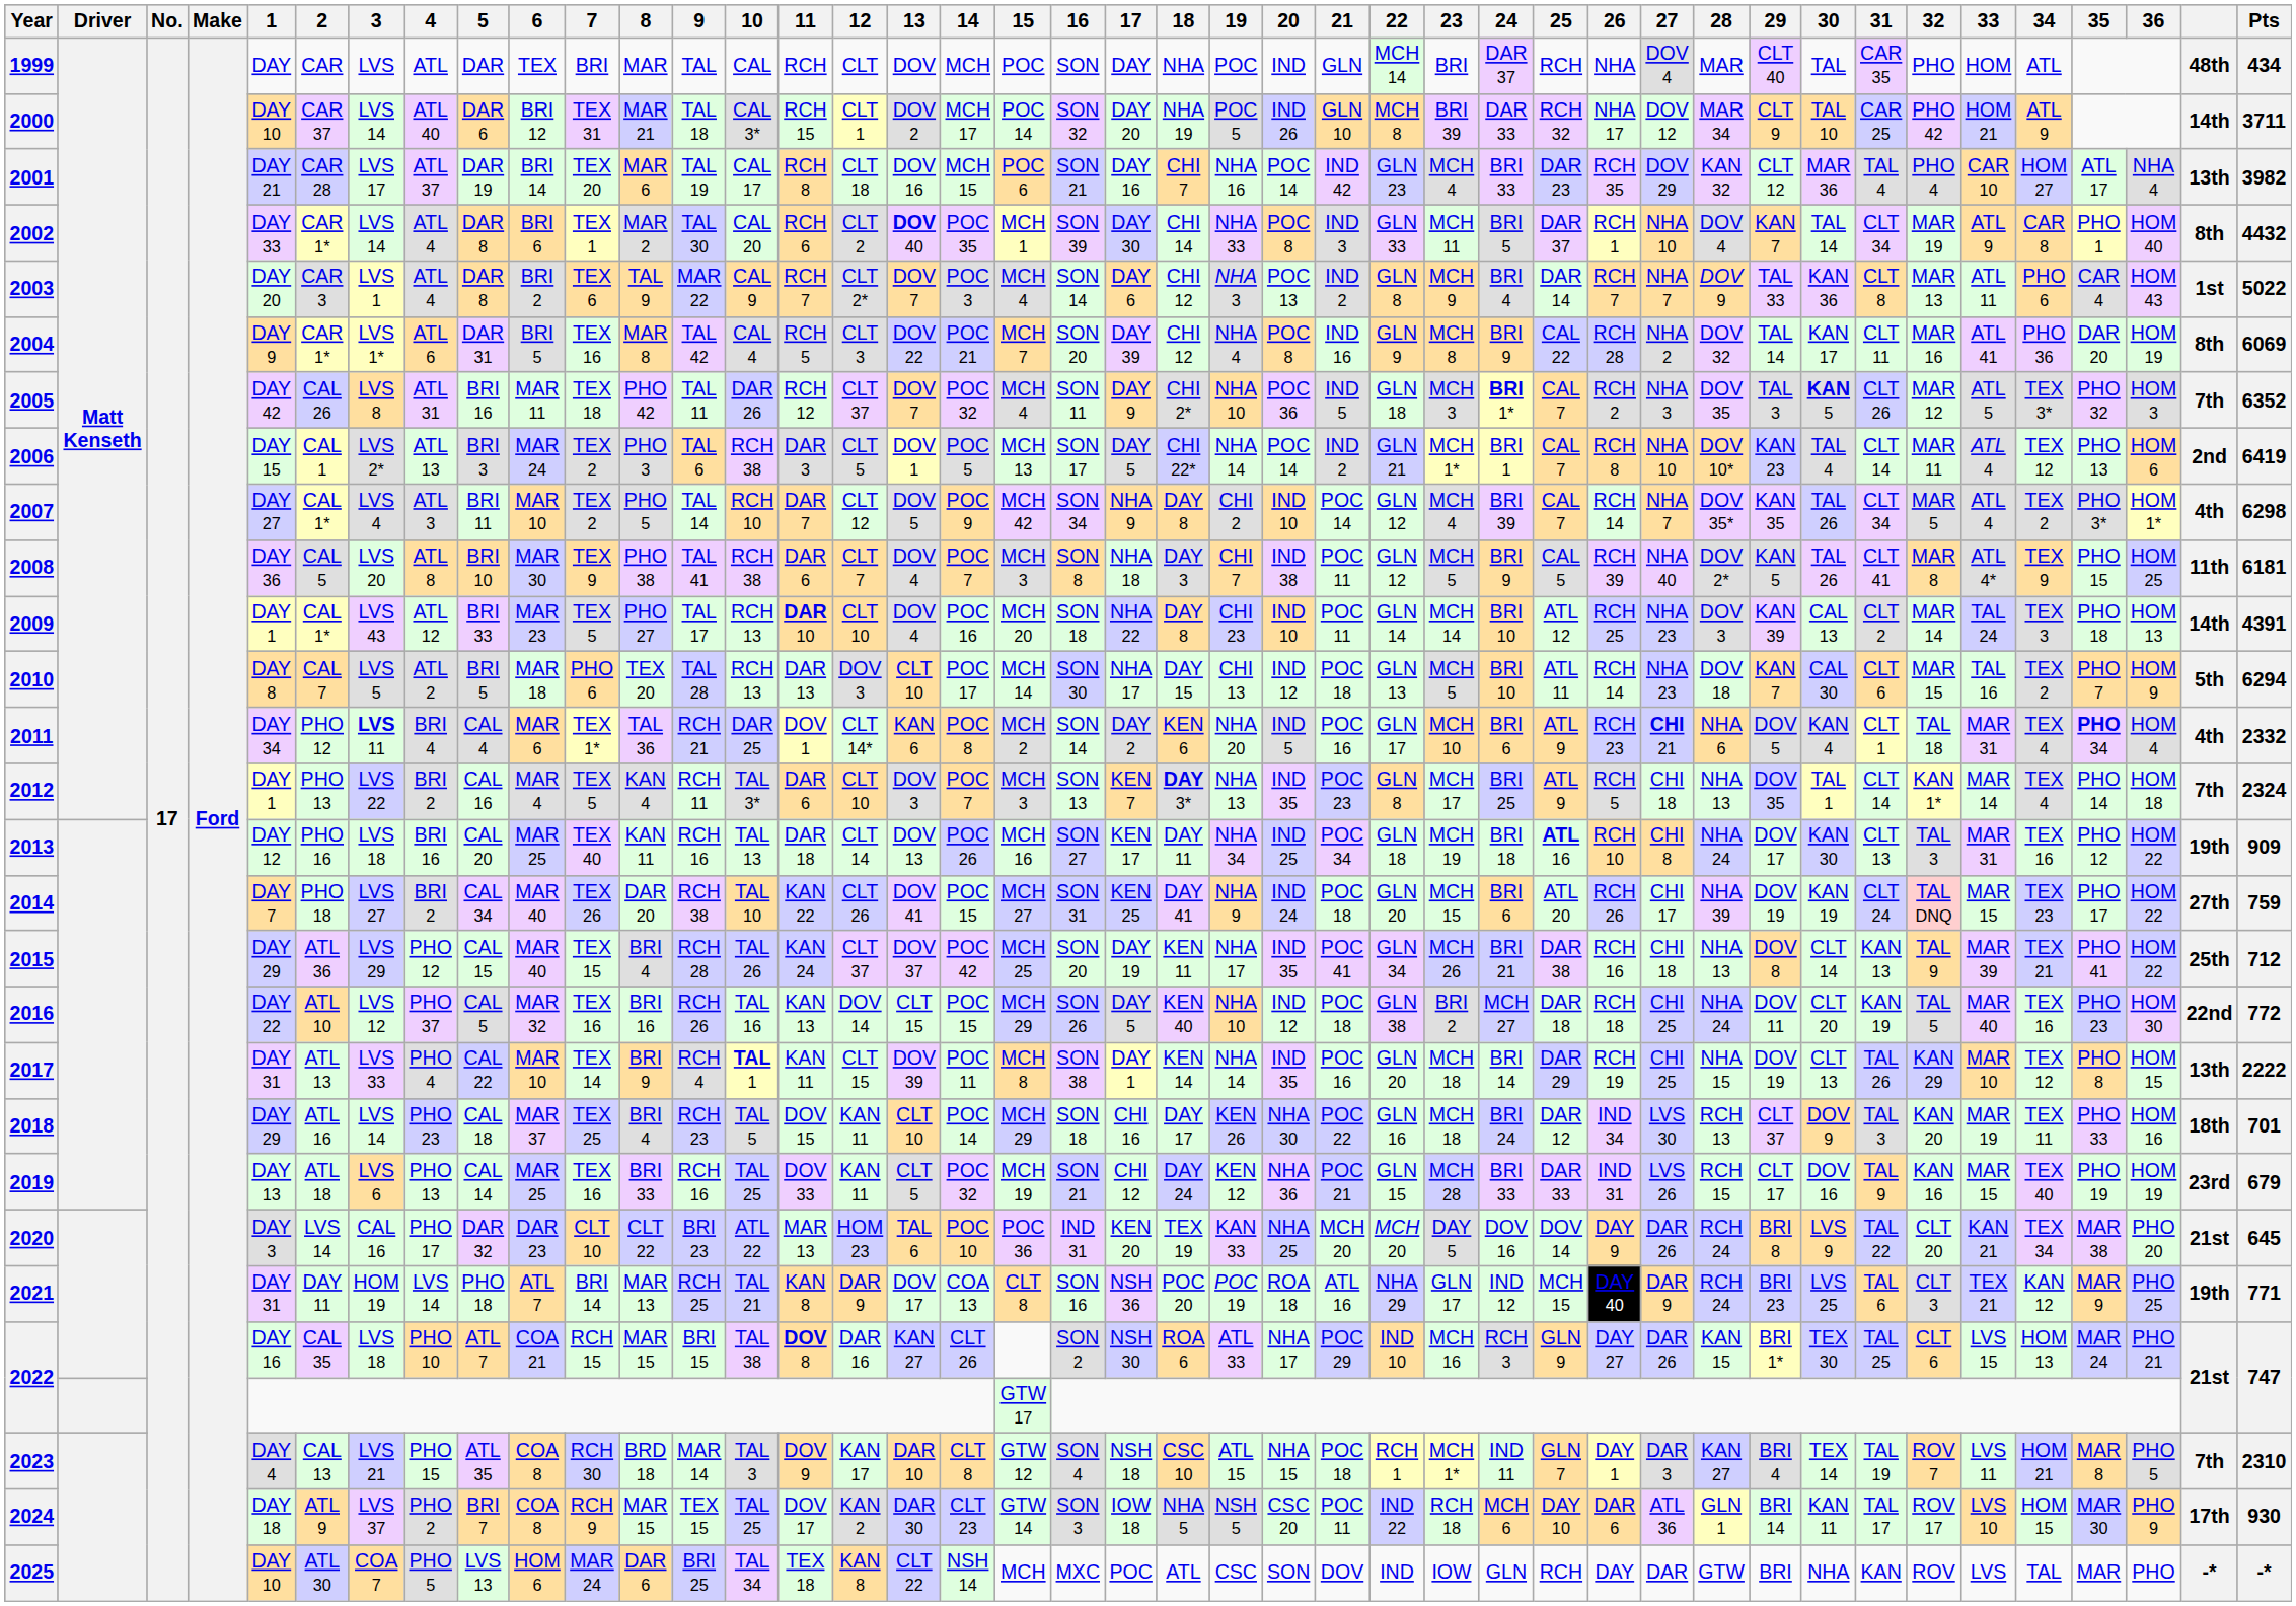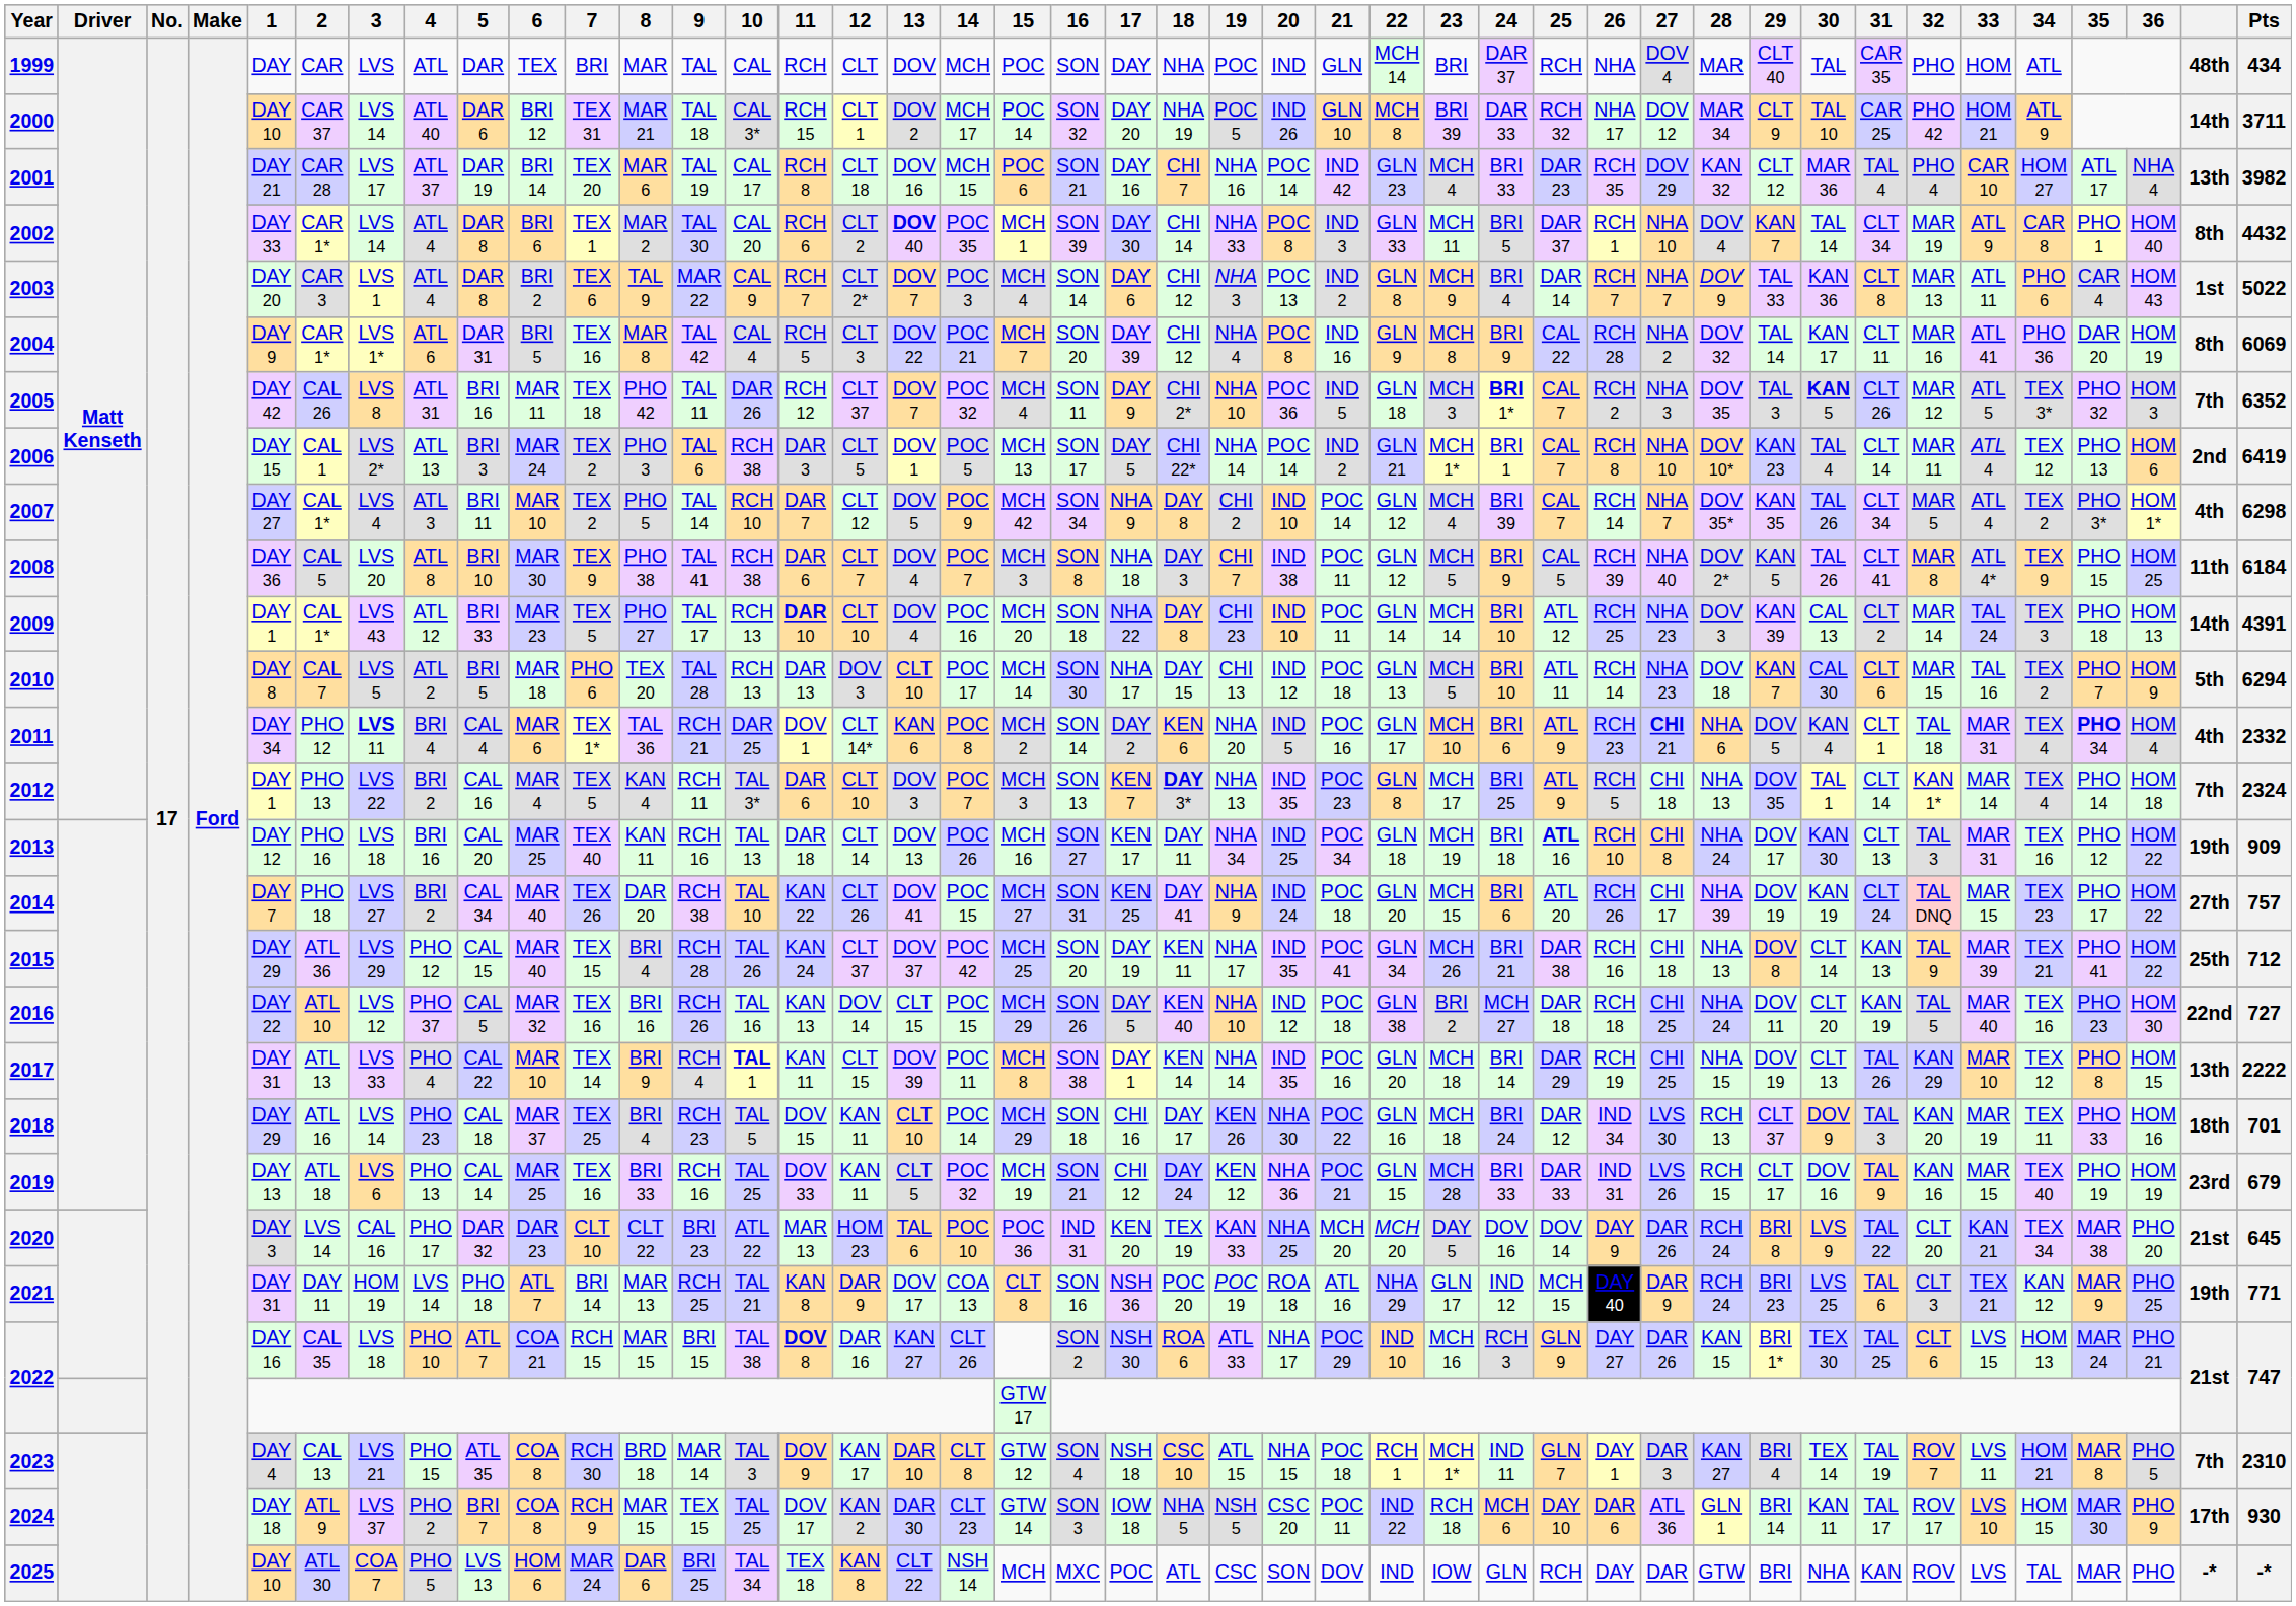2008 | Pts: 6181 -> 6184
2014 | Pts: 759 -> 757
2016 | Pts: 772 -> 727
